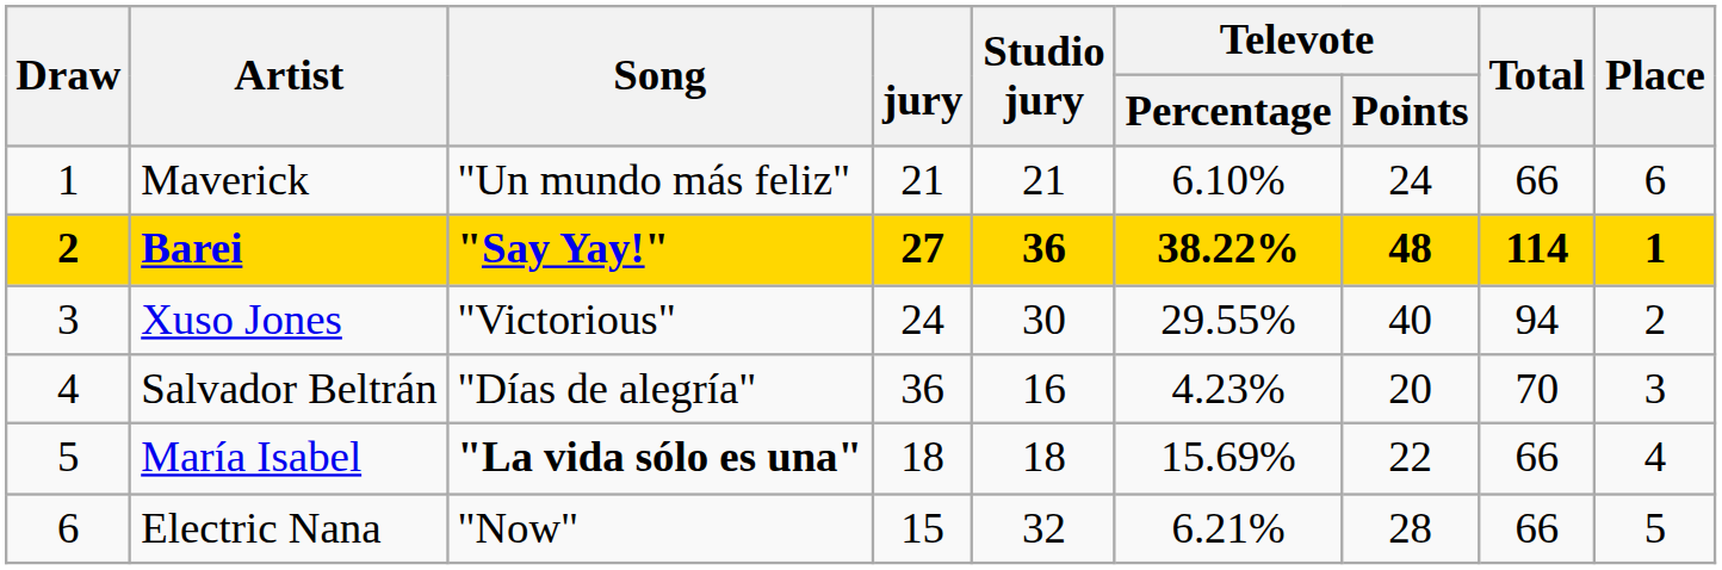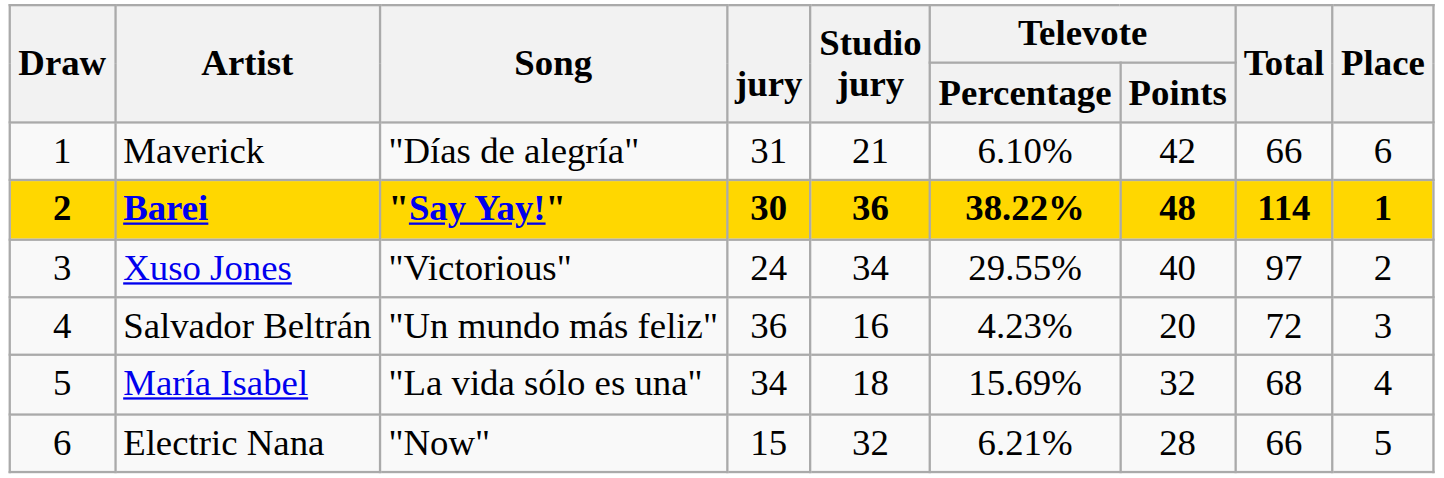Maverick | Song: "Un mundo más feliz" -> "Días de alegría"
Maverick | jury: 21 -> 31
Maverick | Televote / Points: 24 -> 42
Barei | jury: 27 -> 30
Xuso Jones | Studio jury: 30 -> 34
Xuso Jones | Total: 94 -> 97
Salvador Beltrán | Song: "Días de alegría" -> "Un mundo más feliz"
Salvador Beltrán | Total: 70 -> 72
María Isabel | Song: bold -> normal
María Isabel | jury: 18 -> 34
María Isabel | Televote / Points: 22 -> 32
María Isabel | Total: 66 -> 68
